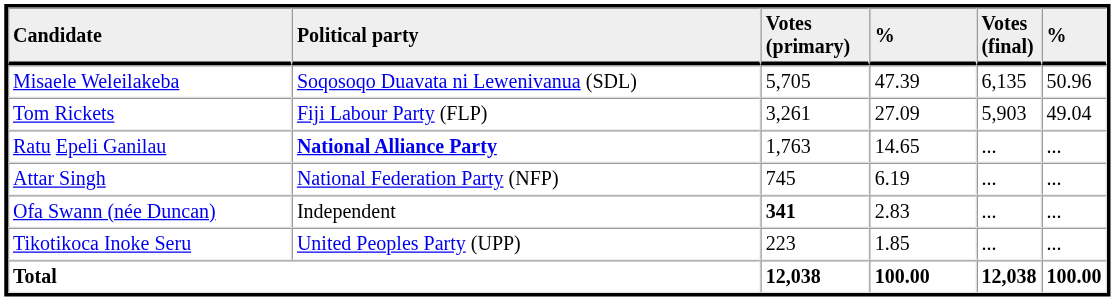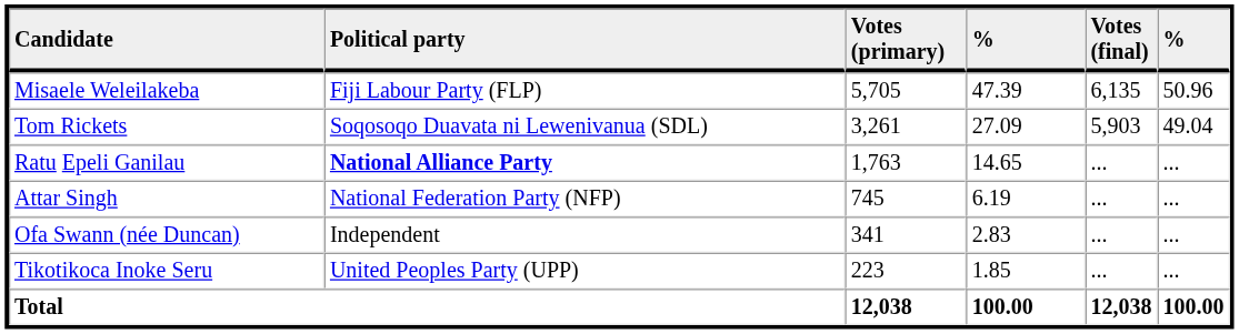Misaele Weleilakeba | Political party: Soqosoqo Duavata ni Lewenivanua (SDL) -> Fiji Labour Party (FLP)
Tom Rickets | Political party: Fiji Labour Party (FLP) -> Soqosoqo Duavata ni Lewenivanua (SDL)
Ofa Swann (née Duncan) | Votes (primary): bold -> normal
